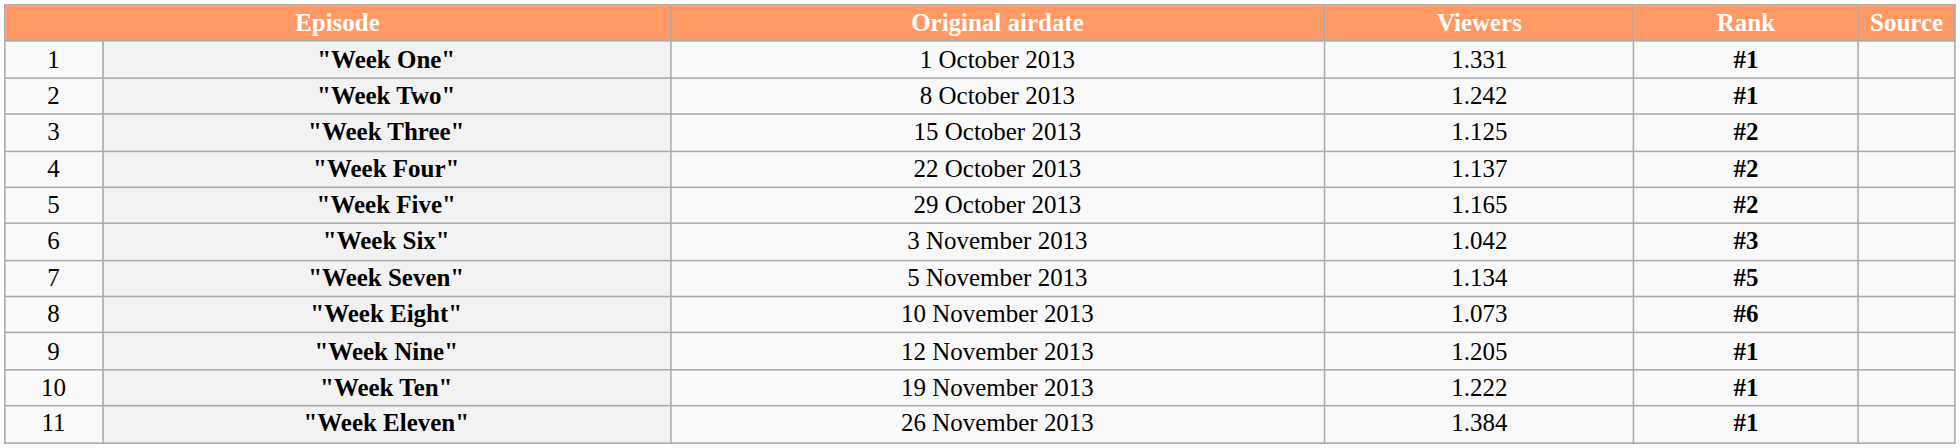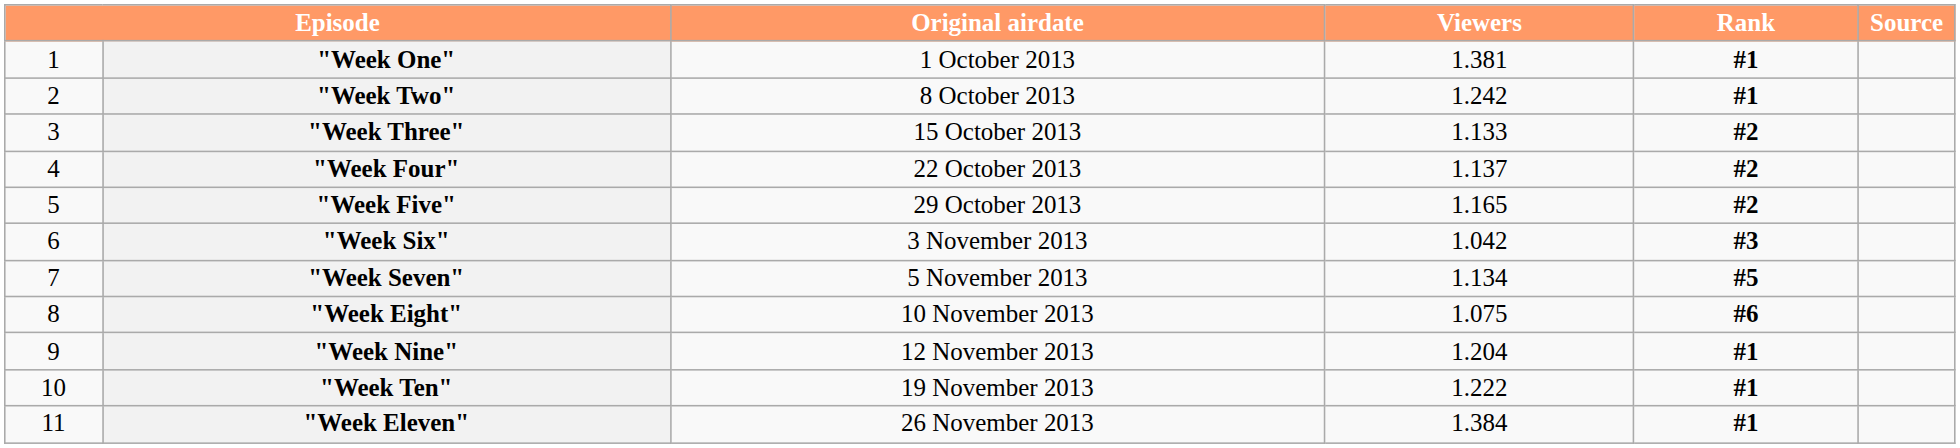"Week One" | Viewers: 1.331 -> 1.381
"Week Three" | Viewers: 1.125 -> 1.133
"Week Eight" | Viewers: 1.073 -> 1.075
"Week Nine" | Viewers: 1.205 -> 1.204
